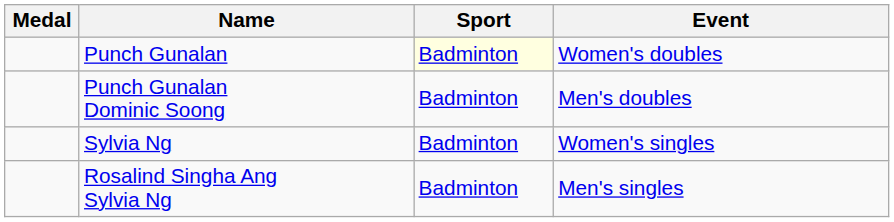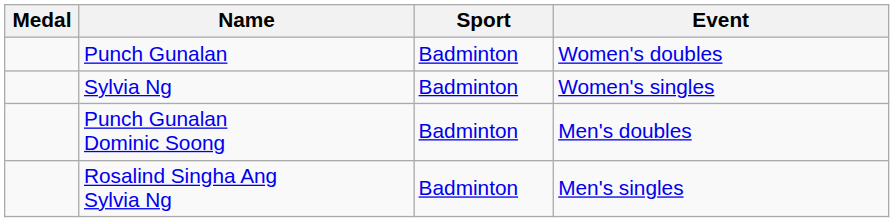Punch Gunalan | Sport: lightyellow background -> no background
rows swapped: Punch Gunalan Dominic Soong <-> Sylvia Ng
